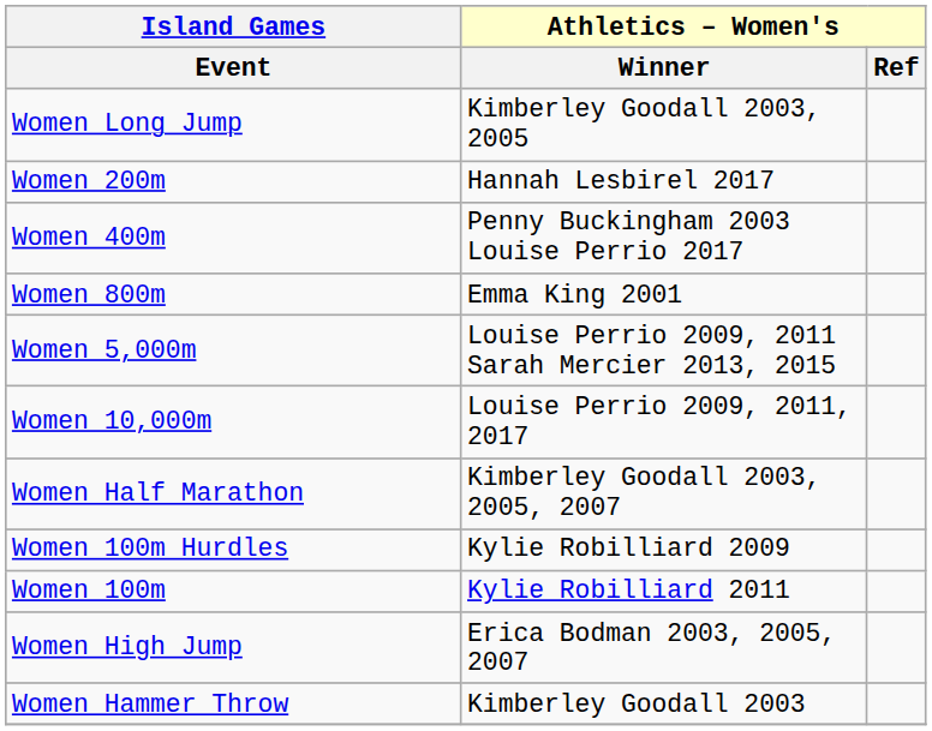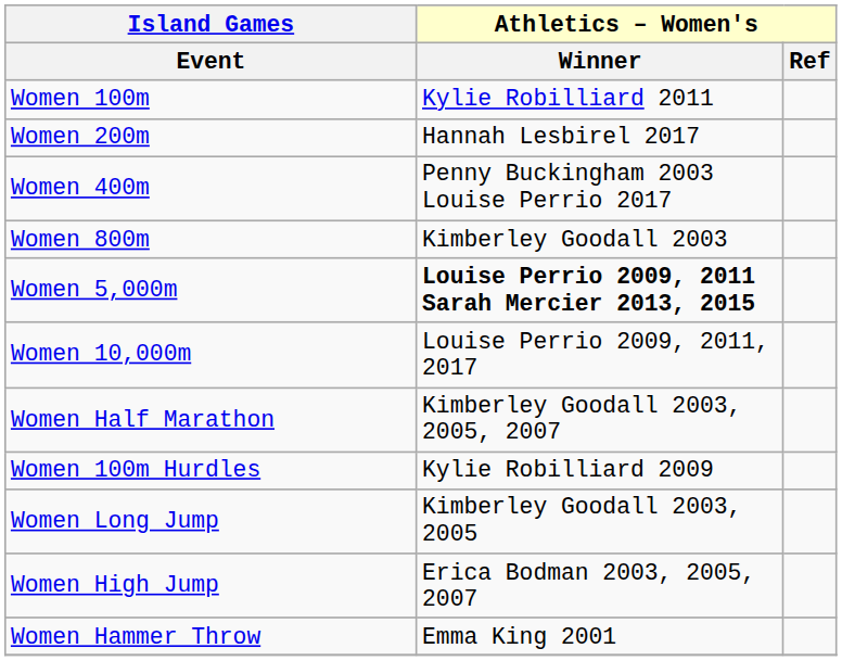rows swapped: Women 100m <-> Women Long Jump
Women 800m | Athletics – Women's / Winner: Emma King 2001 -> Kimberley Goodall 2003
Women 5,000m | Athletics – Women's / Winner: normal -> bold
Women Hammer Throw | Athletics – Women's / Winner: Kimberley Goodall 2003 -> Emma King 2001
